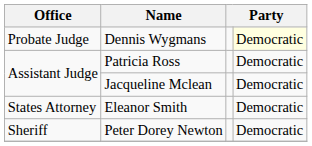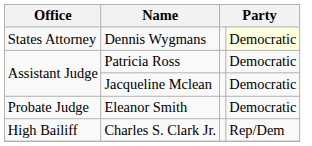Dennis Wygmans | Office: Probate Judge -> States Attorney
Eleanor Smith | Office: States Attorney -> Probate Judge
- row: Sheriff | Peter Dorey Newton | Democratic
+ row: High Bailiff | Charles S. Clark Jr. | Rep/Dem
